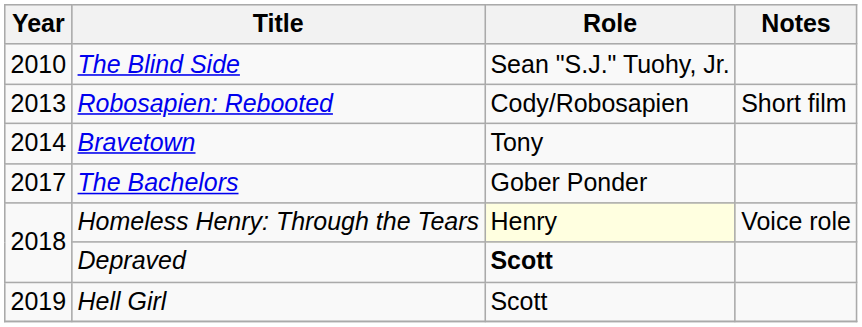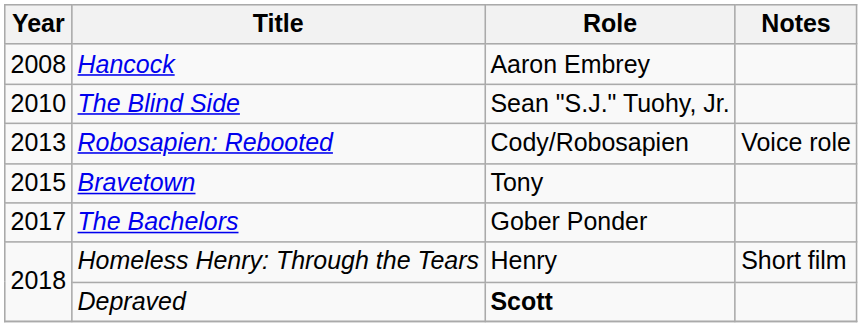+ row: 2008 | Hancock | Aaron Embrey
Robosapien: Rebooted | Notes: Short film -> Voice role
Bravetown | Year: 2014 -> 2015
Homeless Henry: Through the Tears | Role: lightyellow background -> no background
Homeless Henry: Through the Tears | Notes: Voice role -> Short film
- row: 2019 | Hell Girl | Scott
